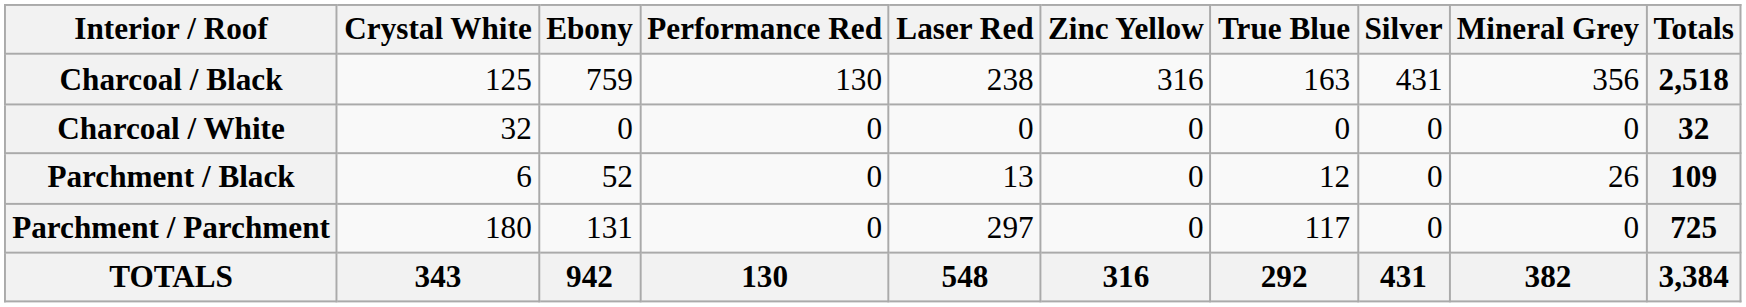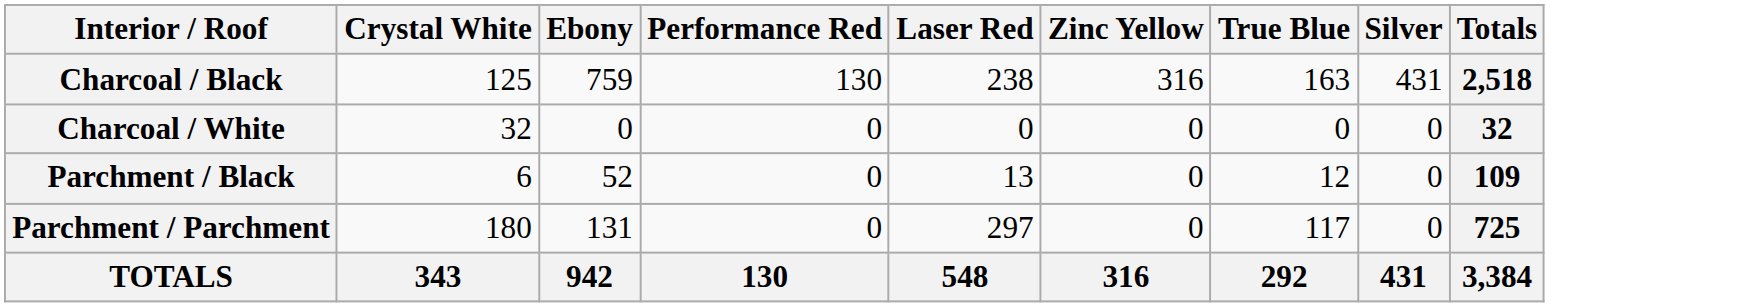- column: Mineral Grey | 356 | 0 | 26 | 0 | 382
